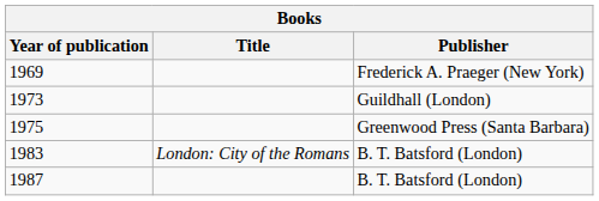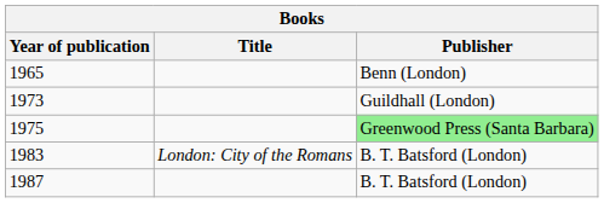+ row: 1965 | Benn (London)
- row: 1969 | Frederick A. Praeger (New York)
1975 | Publisher: no background -> lightgreen background
